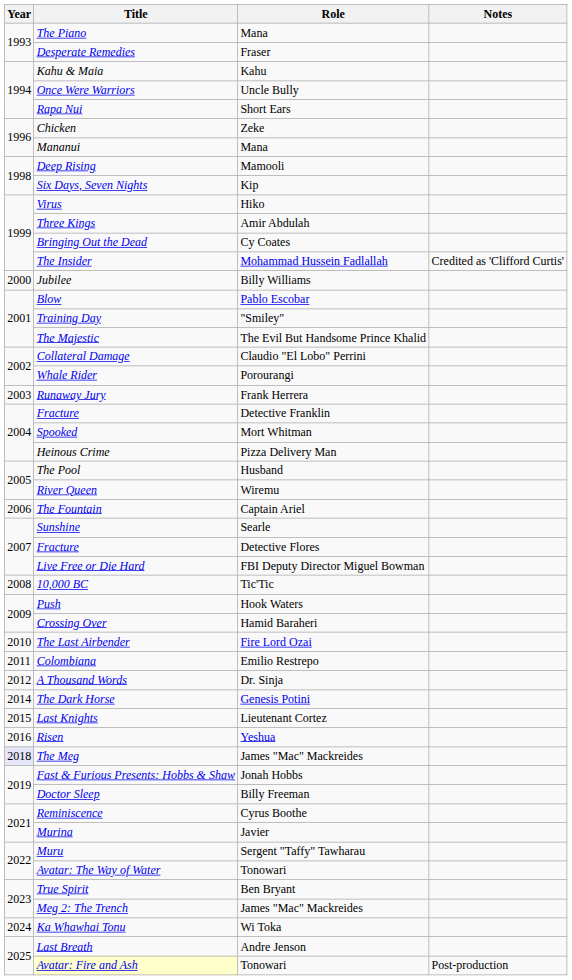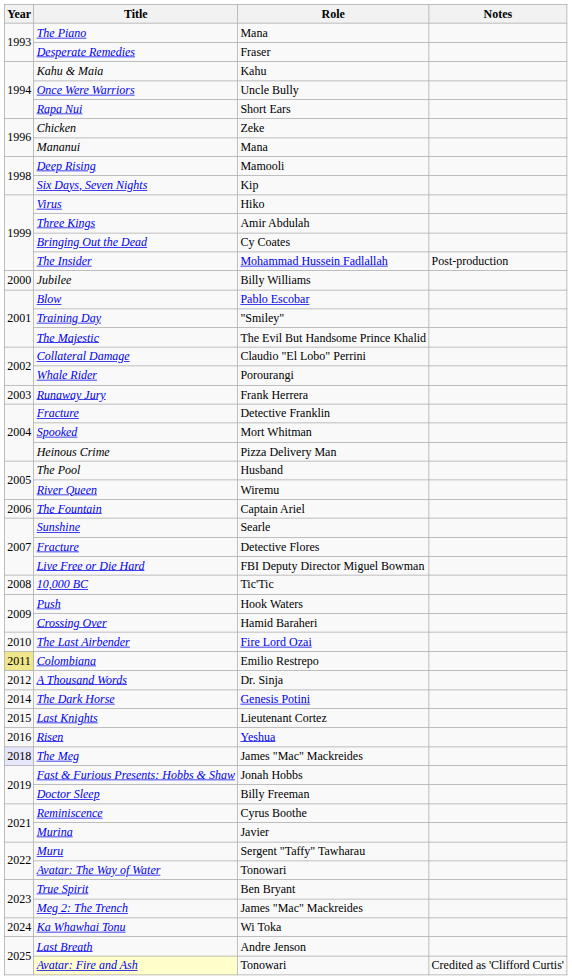The Insider | Notes: Credited as 'Clifford Curtis' -> Post-production
Colombiana | Year: no background -> khaki background
Avatar: Fire and Ash | Notes: Post-production -> Credited as 'Clifford Curtis'
